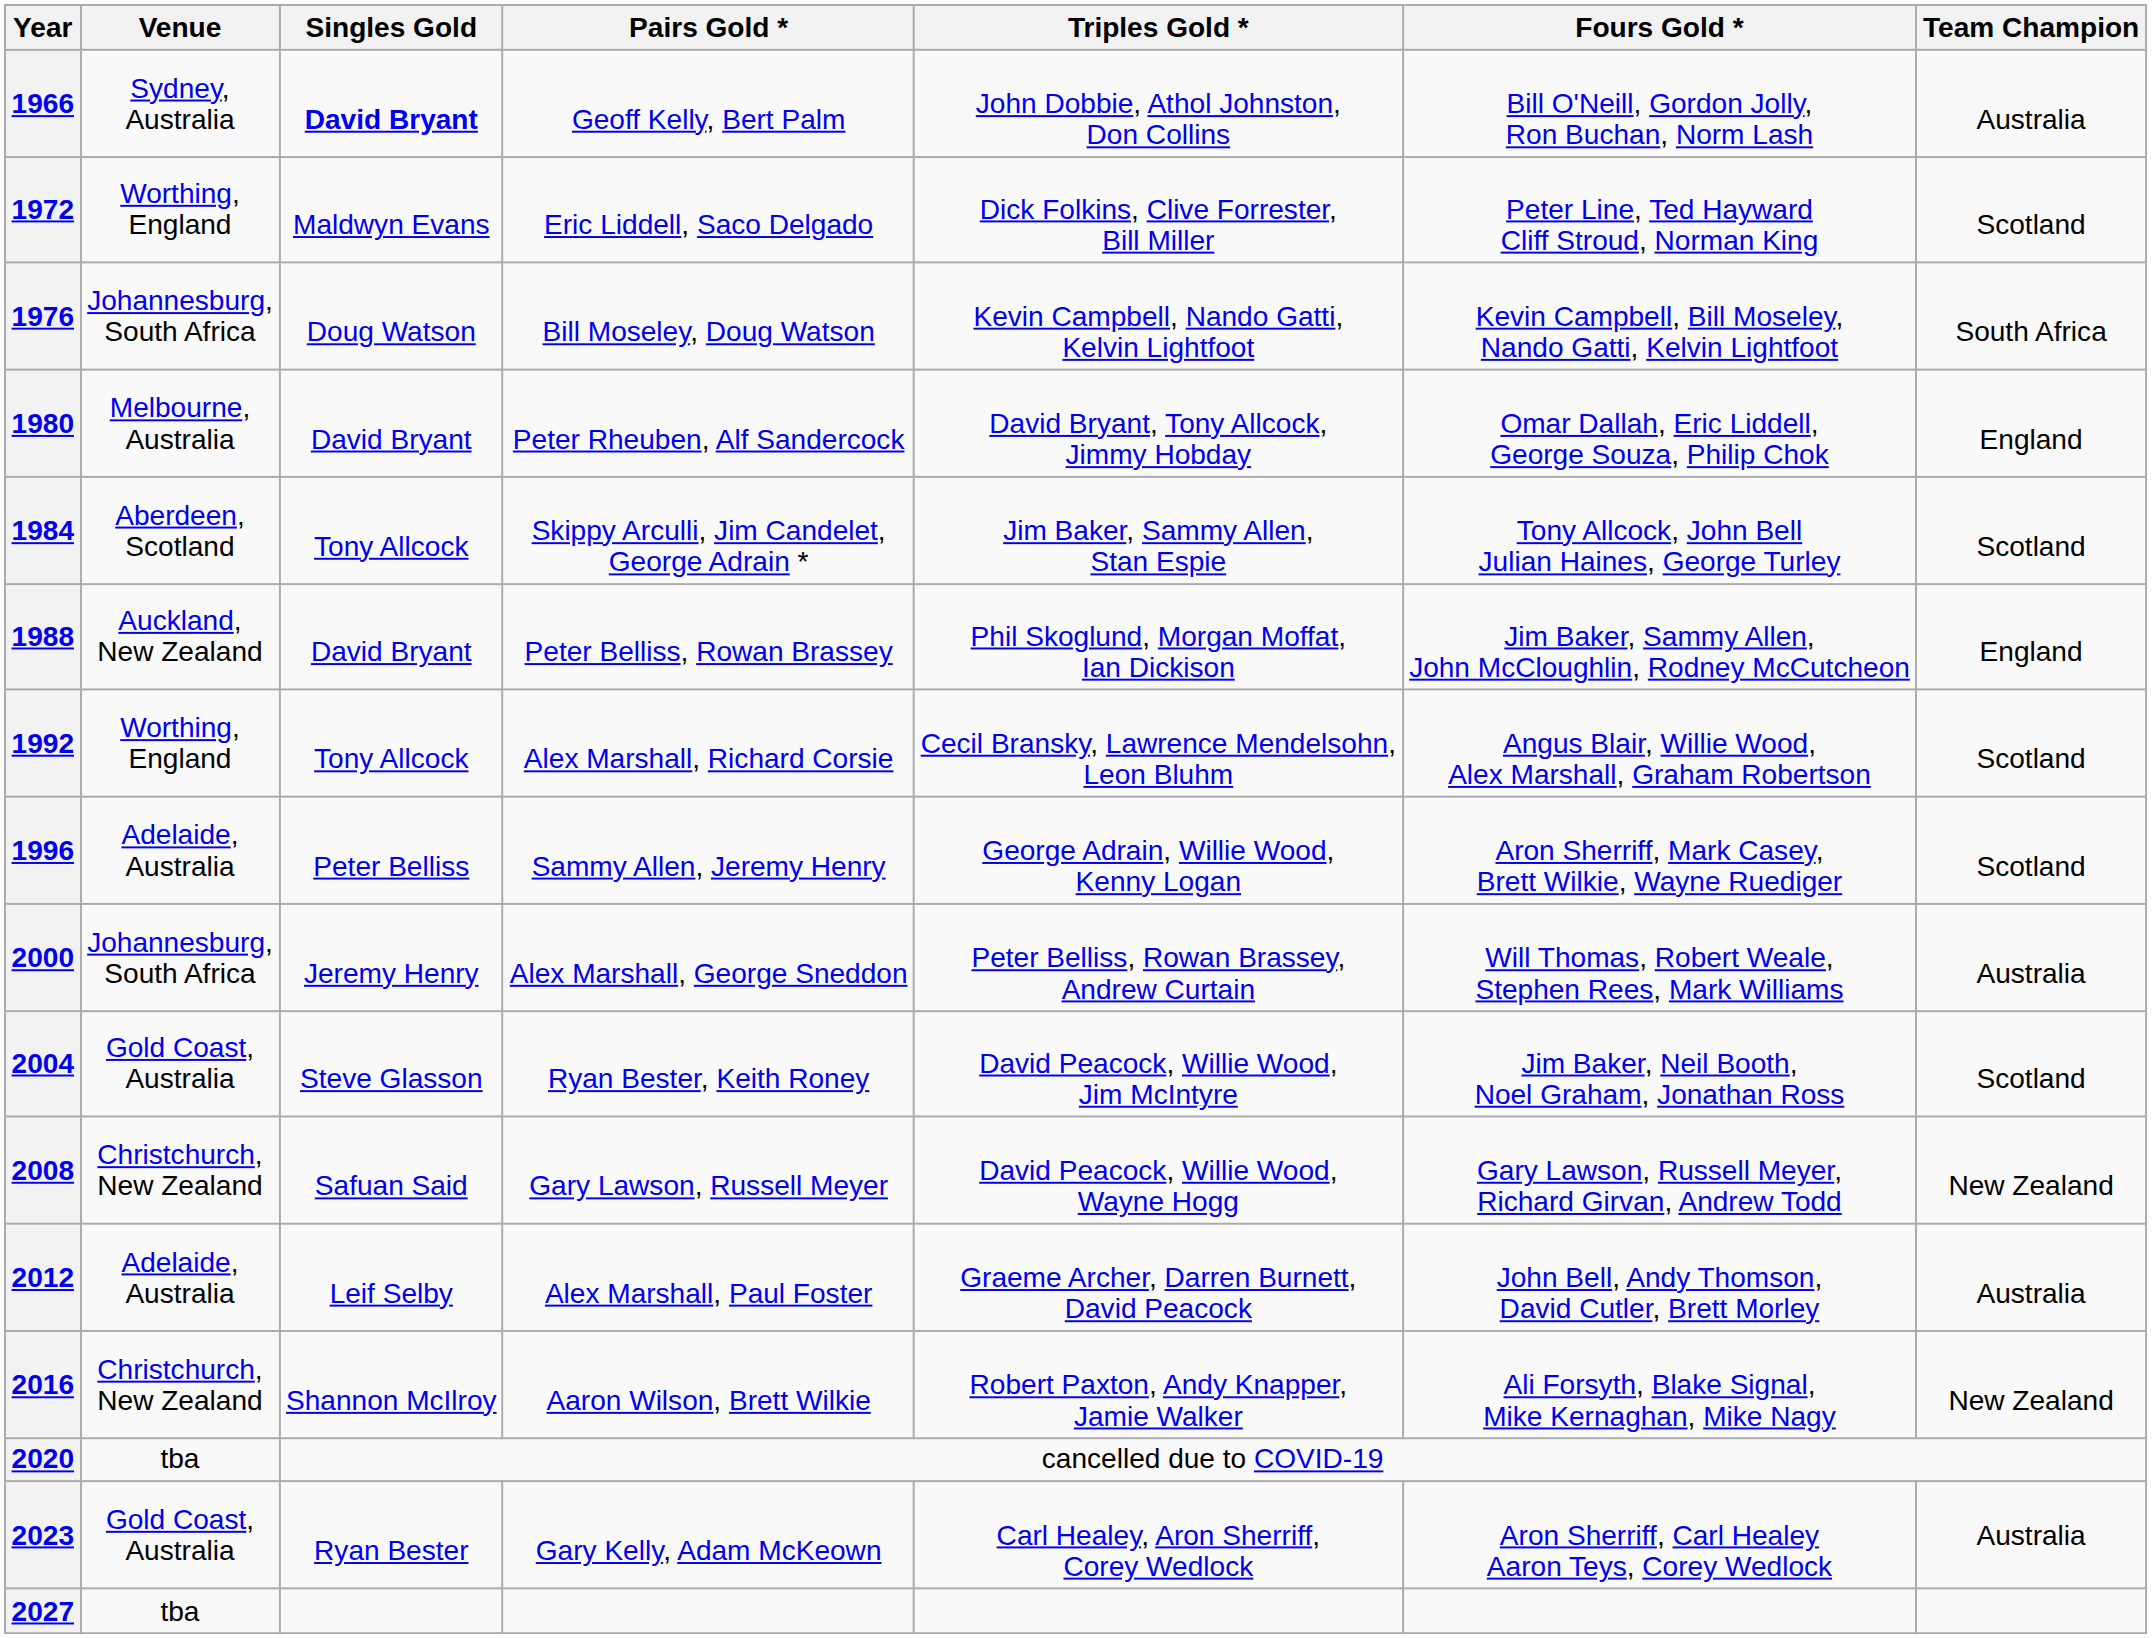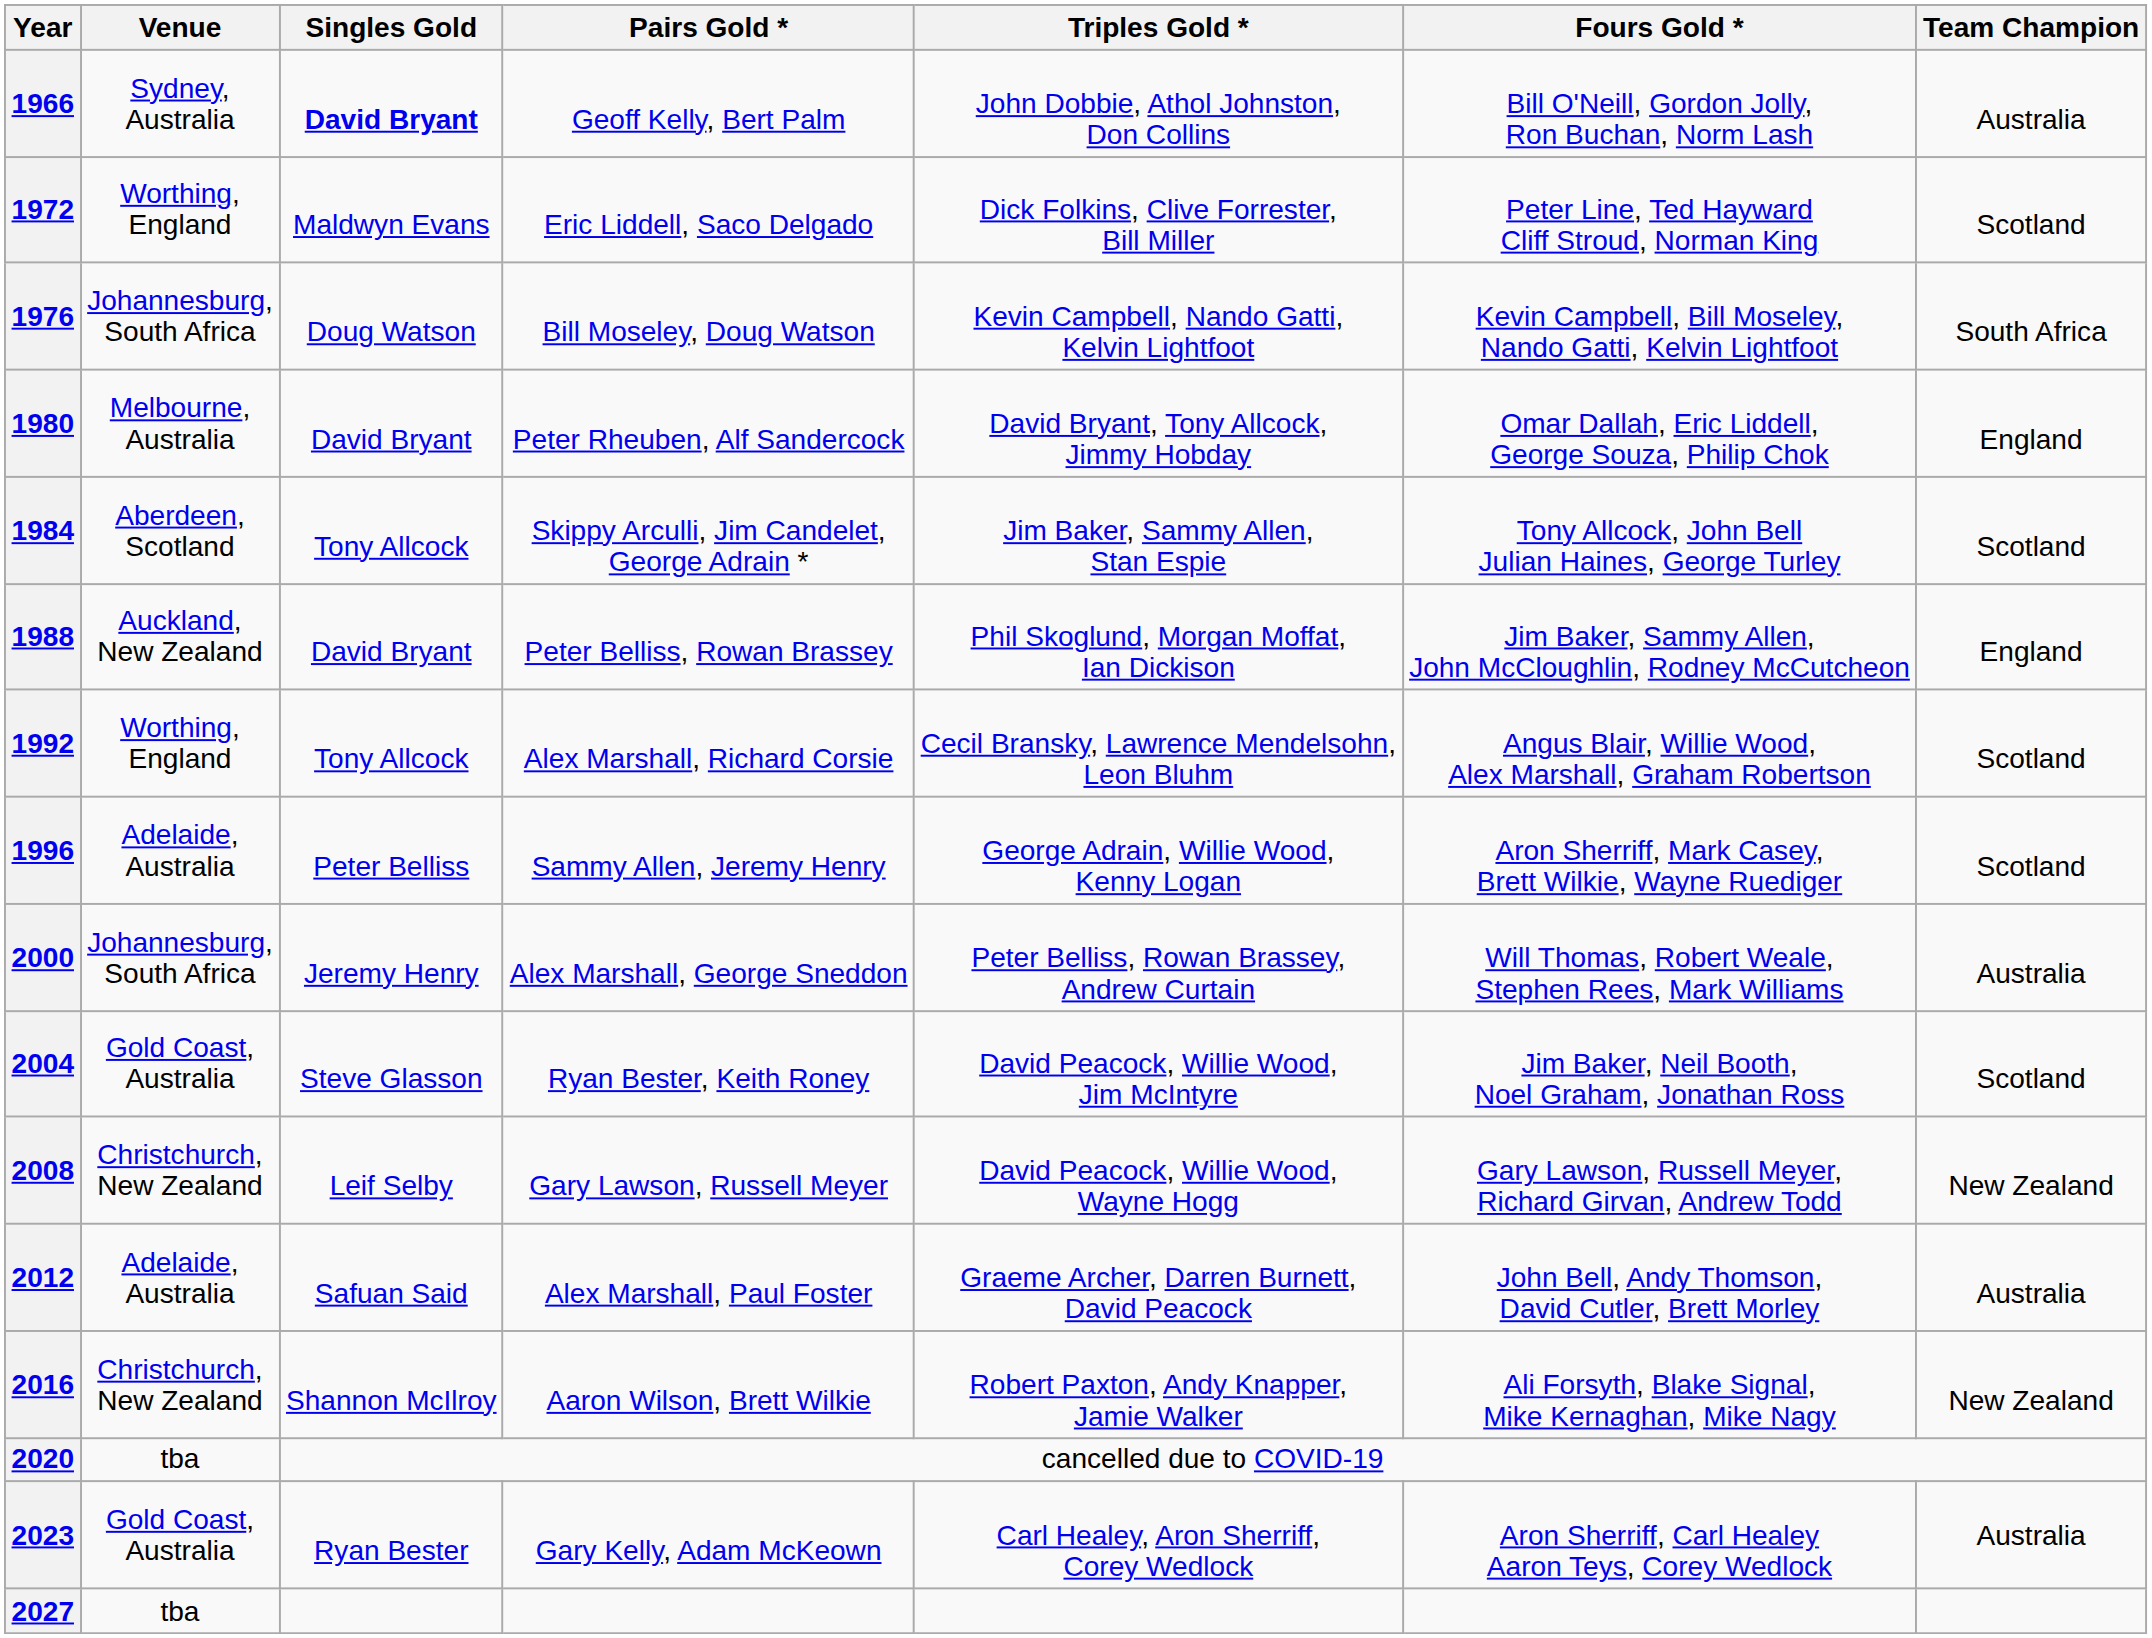2008 | Singles Gold: Safuan Said -> Leif Selby
2012 | Singles Gold: Leif Selby -> Safuan Said
